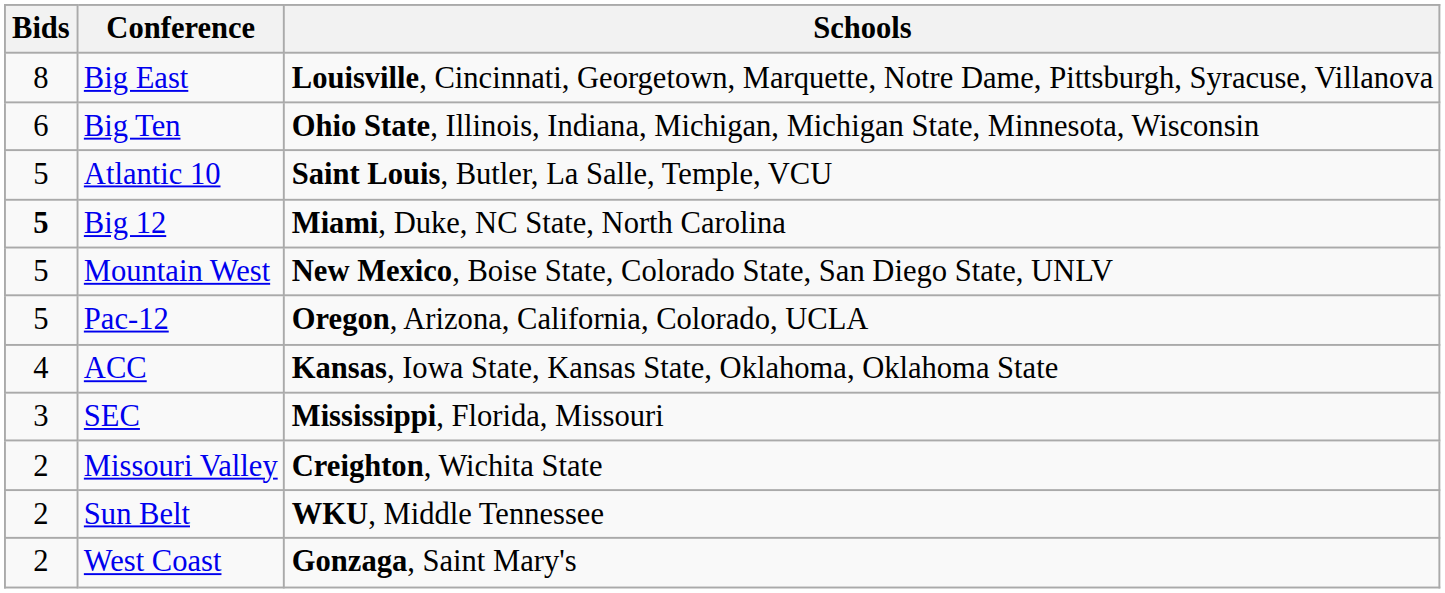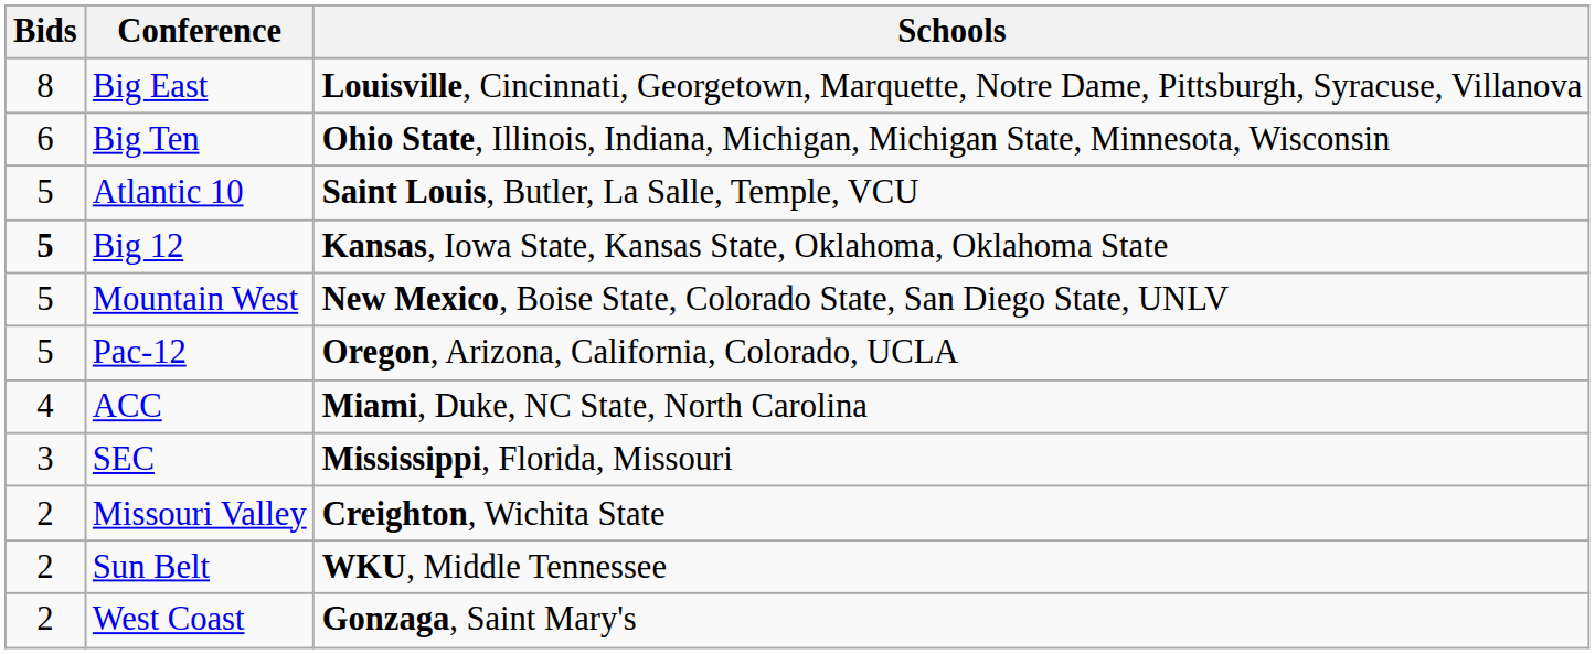Big 12 | Schools: Miami, Duke, NC State, North Carolina -> Kansas, Iowa State, Kansas State, Oklahoma, Oklahoma State
ACC | Schools: Kansas, Iowa State, Kansas State, Oklahoma, Oklahoma State -> Miami, Duke, NC State, North Carolina
